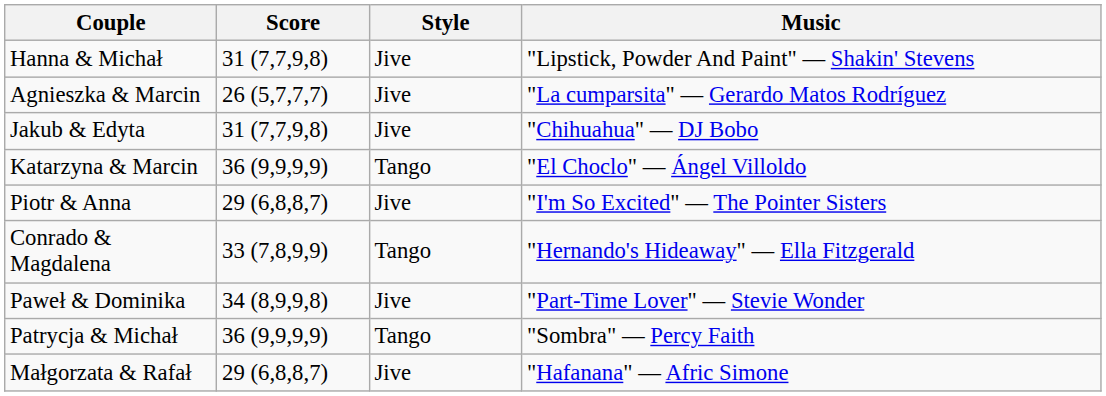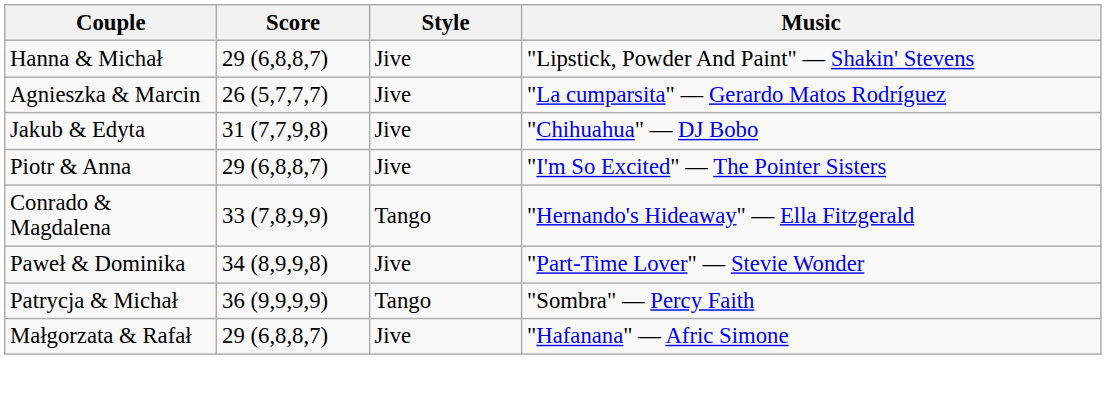Hanna & Michał | Score: 31 (7,7,9,8) -> 29 (6,8,8,7)
- row: Katarzyna & Marcin | 36 (9,9,9,9) | Tango | "El Choclo" — Ángel Villoldo
